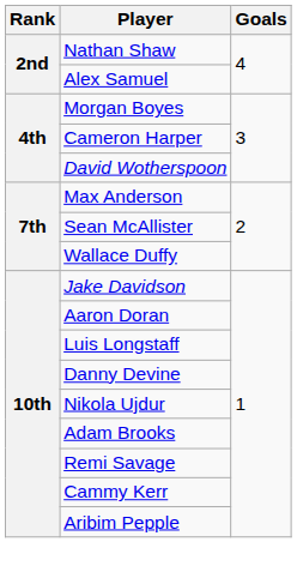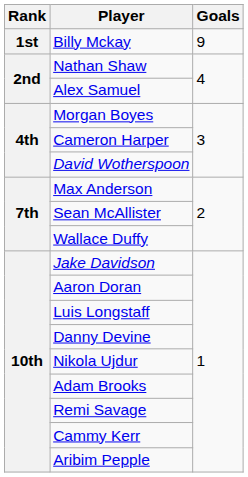+ row: 1st | Billy Mckay | 9
